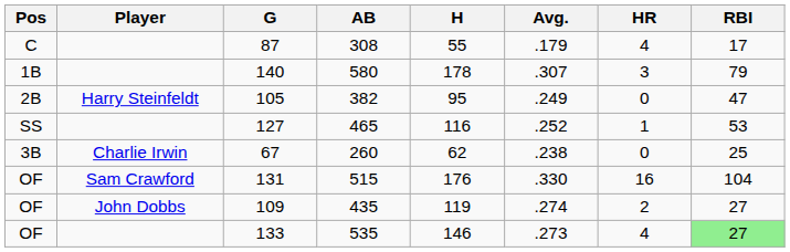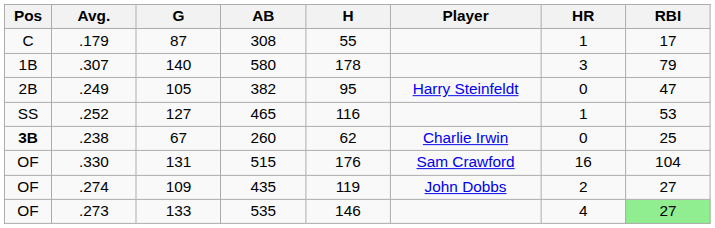columns swapped: Player <-> Avg.
87 | HR: 4 -> 1
67 | Pos: normal -> bold
